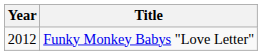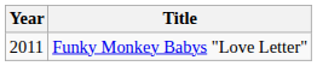Funky Monkey Babys "Love Letter" | Year: 2012 -> 2011
